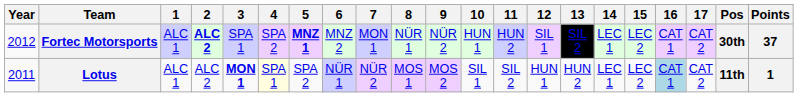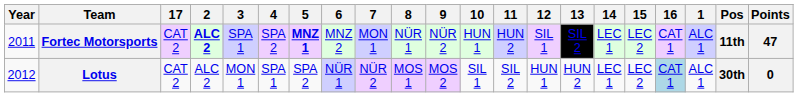columns swapped: 1 <-> 17
Fortec Motorsports | Year: 2012 -> 2011
Fortec Motorsports | Pos: 30th -> 11th
Fortec Motorsports | Points: 37 -> 47
Lotus | Year: 2011 -> 2012
Lotus | 3: bold -> normal
Lotus | 4: lightyellow background -> no background
Lotus | Pos: 11th -> 30th
Lotus | Points: 1 -> 0
